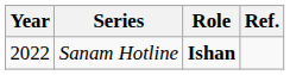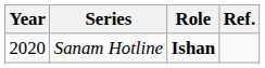Sanam Hotline | Year: 2022 -> 2020
